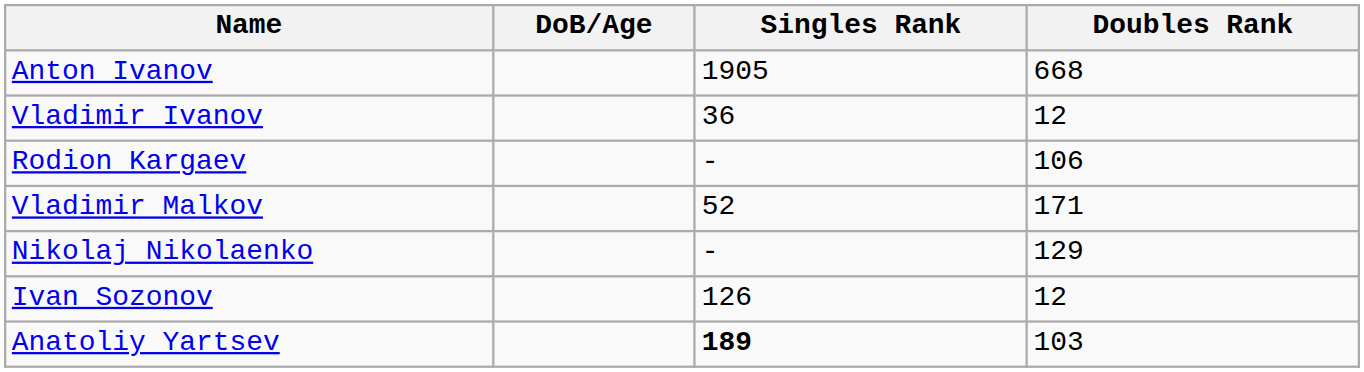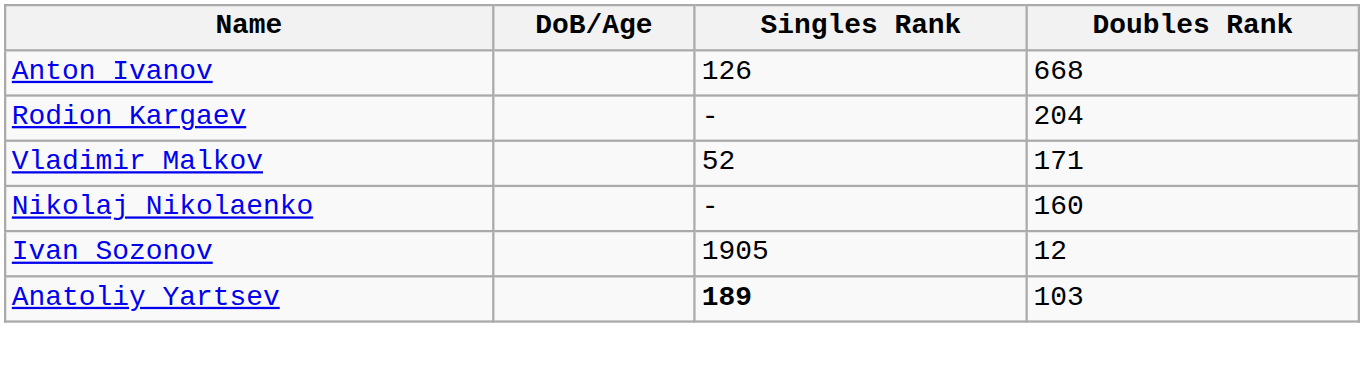Anton Ivanov | Singles Rank: 1905 -> 126
- row: Vladimir Ivanov | 36 | 12
Rodion Kargaev | Doubles Rank: 106 -> 204
Nikolaj Nikolaenko | Doubles Rank: 129 -> 160
Ivan Sozonov | Singles Rank: 126 -> 1905
